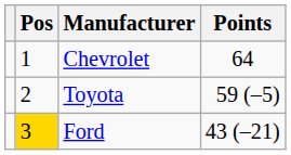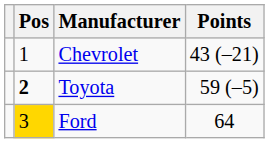Chevrolet | Points: 64 -> 43 (–21)
Toyota | Pos: normal -> bold
Ford | Points: 43 (–21) -> 64
